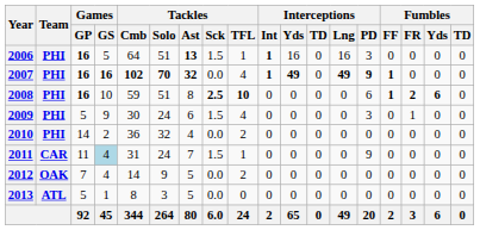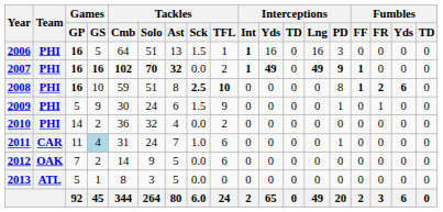2006 | Tackles / Ast: bold -> normal
2007 | Tackles / TFL: 4 -> 2
2008 | Interceptions / PD: 6 -> 8
2009 | Tackles / TFL: 4 -> 9
2009 | Interceptions / PD: 3 -> 1
2011 | Tackles / Sck: 1.5 -> 1.0
2011 | Tackles / TFL: 1 -> 6
2011 | Interceptions / PD: 9 -> 1
2012 | Games / GS: 4 -> 2
2012 | Tackles / TFL: 2 -> 6
